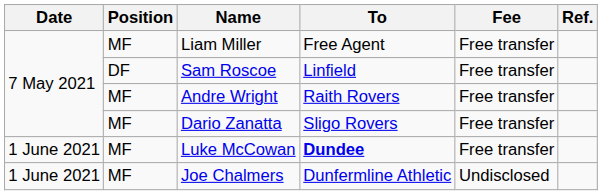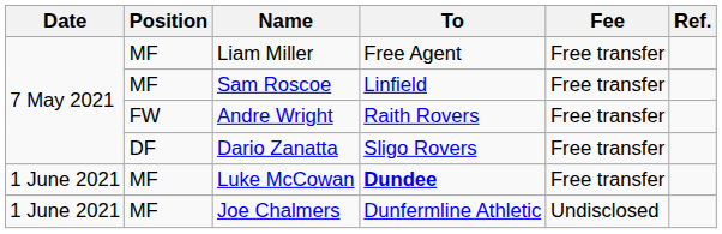Sam Roscoe | Position: DF -> MF
Andre Wright | Position: MF -> FW
Dario Zanatta | Position: MF -> DF
